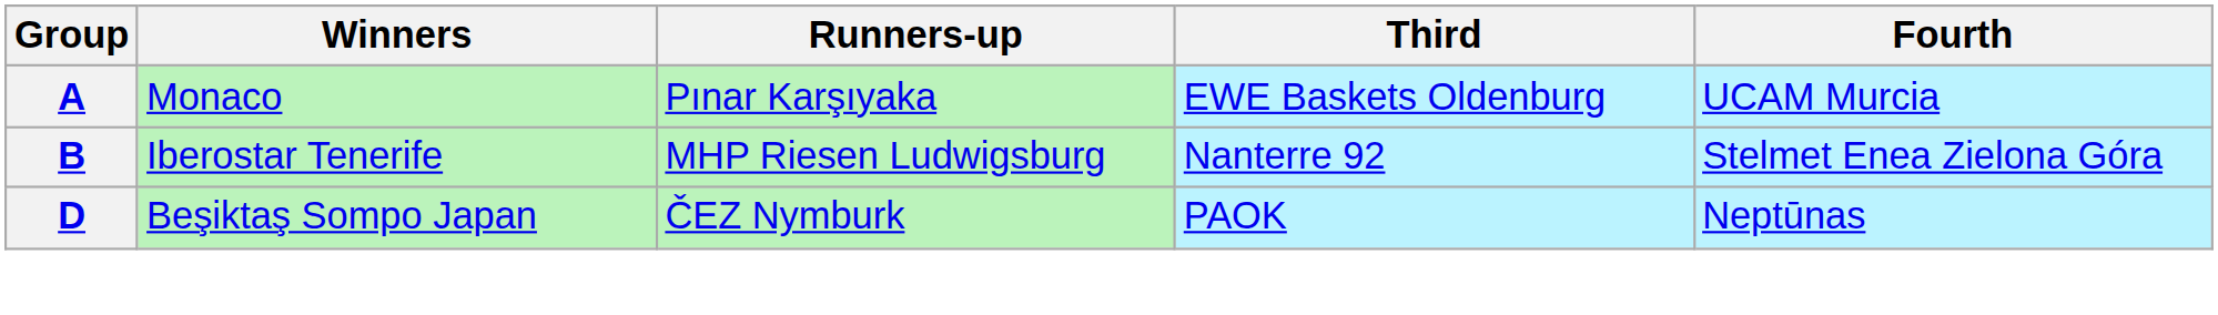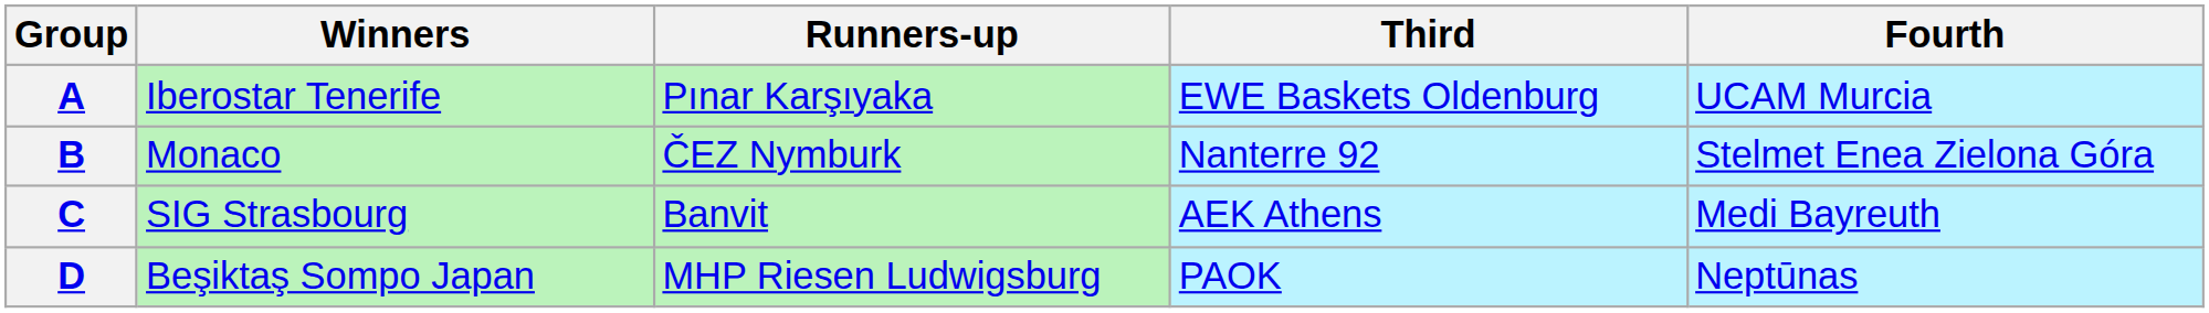A | Winners: Monaco -> Iberostar Tenerife
B | Winners: Iberostar Tenerife -> Monaco
B | Runners-up: MHP Riesen Ludwigsburg -> ČEZ Nymburk
+ row: C | SIG Strasbourg | Banvit | AEK Athens | Medi Bayreuth
D | Runners-up: ČEZ Nymburk -> MHP Riesen Ludwigsburg
